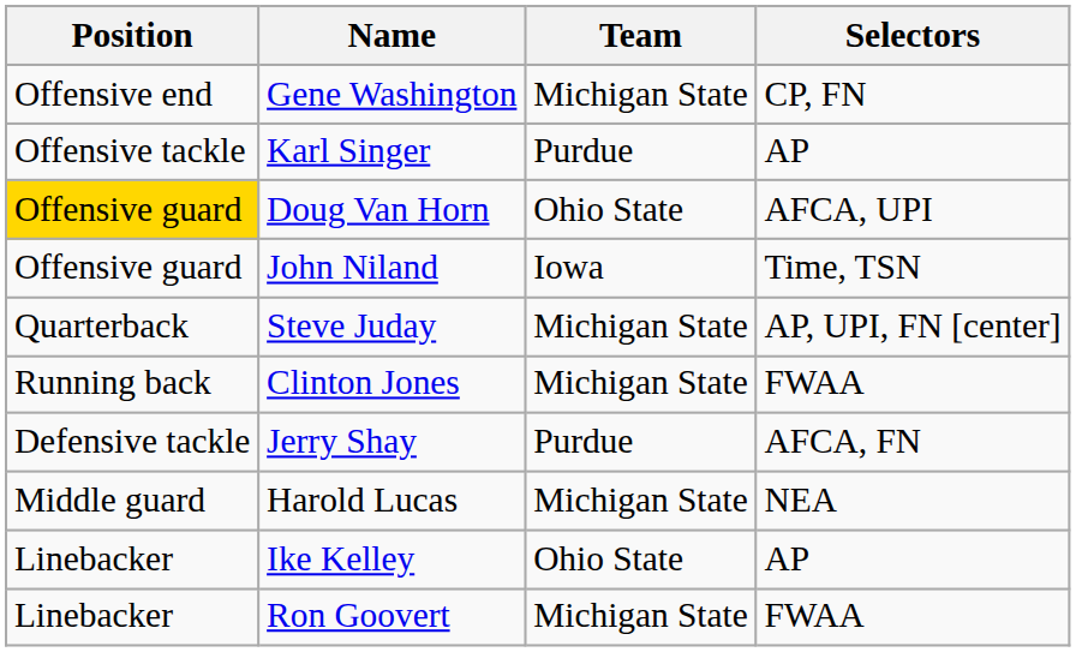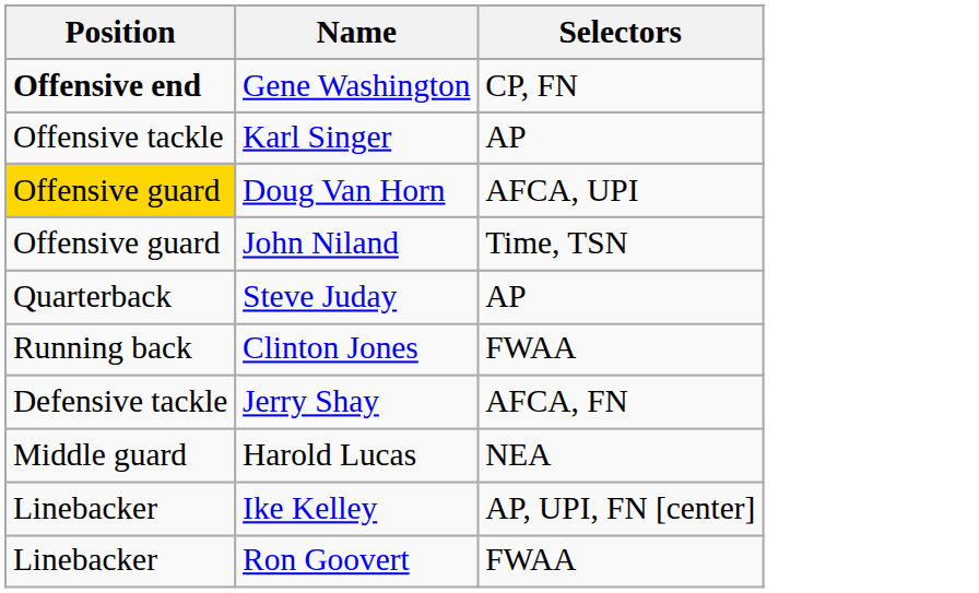- column: Team | Michigan State | Purdue | Ohio State | Iowa | Michigan State | Michigan State | Purdue | Michigan State | Ohio State | Michigan State
Gene Washington | Position: normal -> bold
Steve Juday | Selectors: AP, UPI, FN [center] -> AP
Ike Kelley | Selectors: AP -> AP, UPI, FN [center]
